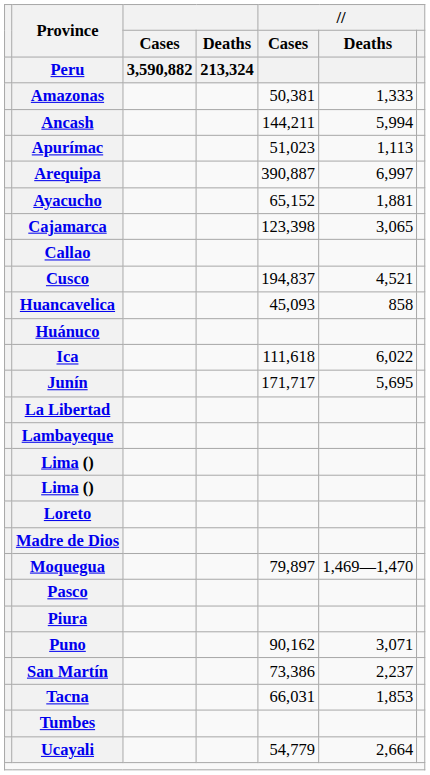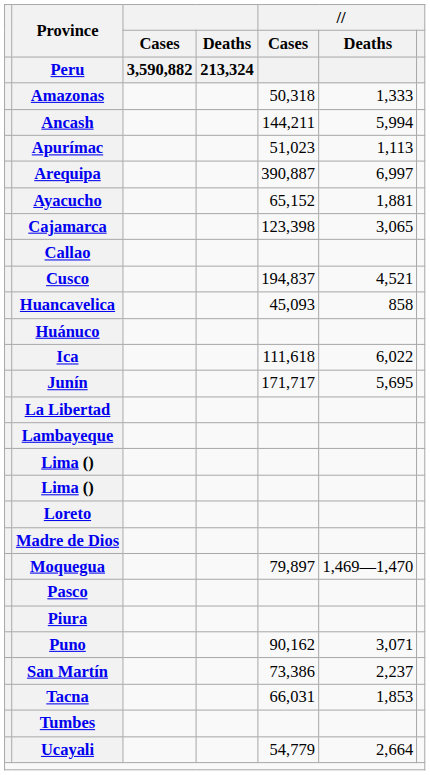Amazonas | Cases: 50,381 -> 50,318
